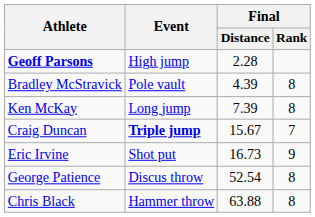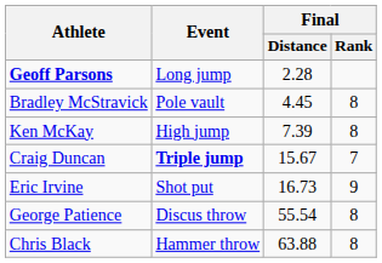Geoff Parsons | Event: High jump -> Long jump
Bradley McStravick | Final / Distance: 4.39 -> 4.45
Ken McKay | Event: Long jump -> High jump
George Patience | Final / Distance: 52.54 -> 55.54
